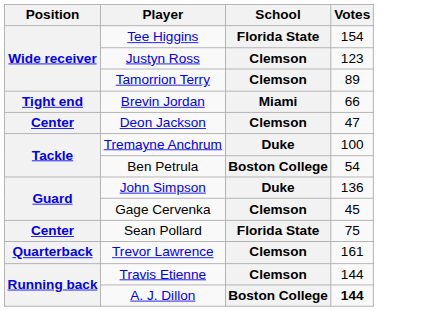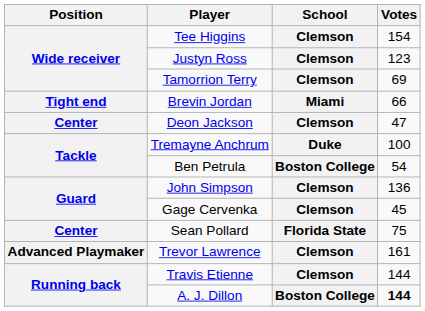Tee Higgins | School: Florida State -> Clemson
Tamorrion Terry | Votes: 89 -> 69
John Simpson | School: Duke -> Clemson
Trevor Lawrence | Position: Quarterback -> Advanced Playmaker
